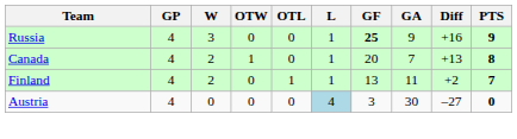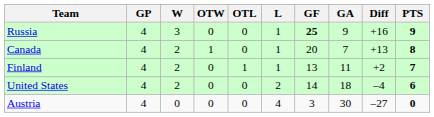+ row: United States | 4 | 2 | 0 | 0 | 2 | 14 | 18 | –4 | 6
Austria | L: lightblue background -> no background
